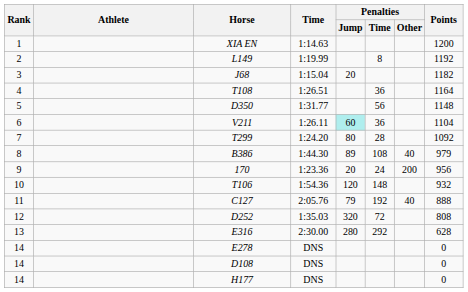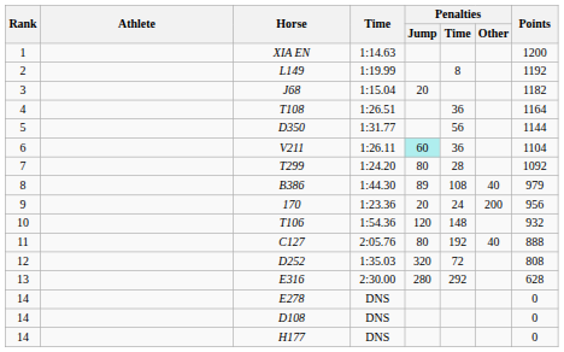D350 | Points: 1148 -> 1144
C127 | Penalties / Jump: 79 -> 80
